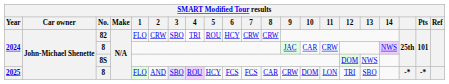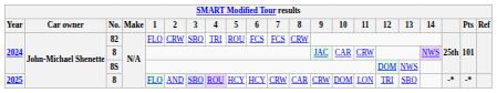82 | 6: HCY -> FCS
82 | 7: CRW -> FCS
2025 / 8 | 6: FCS -> HCY
2025 / 8 | 7: FCS -> CRW
